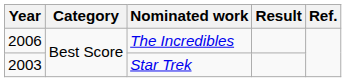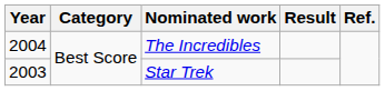The Incredibles | Year: 2006 -> 2004
